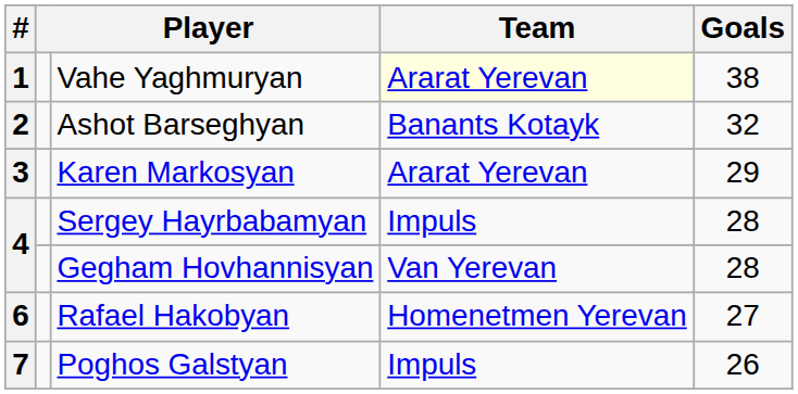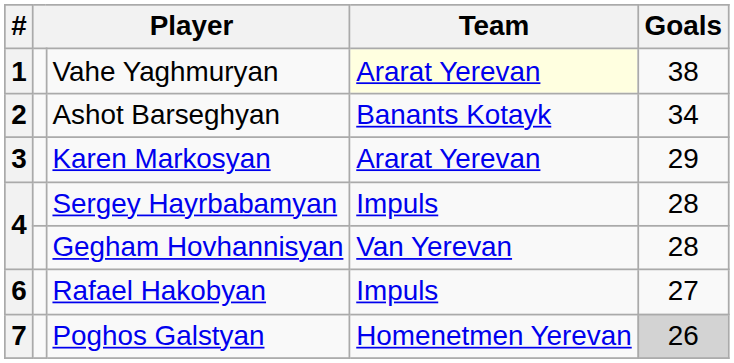Ashot Barseghyan | Goals: 32 -> 34
Rafael Hakobyan | Team: Homenetmen Yerevan -> Impuls
Poghos Galstyan | Team: Impuls -> Homenetmen Yerevan
Poghos Galstyan | Goals: no background -> lightgrey background
